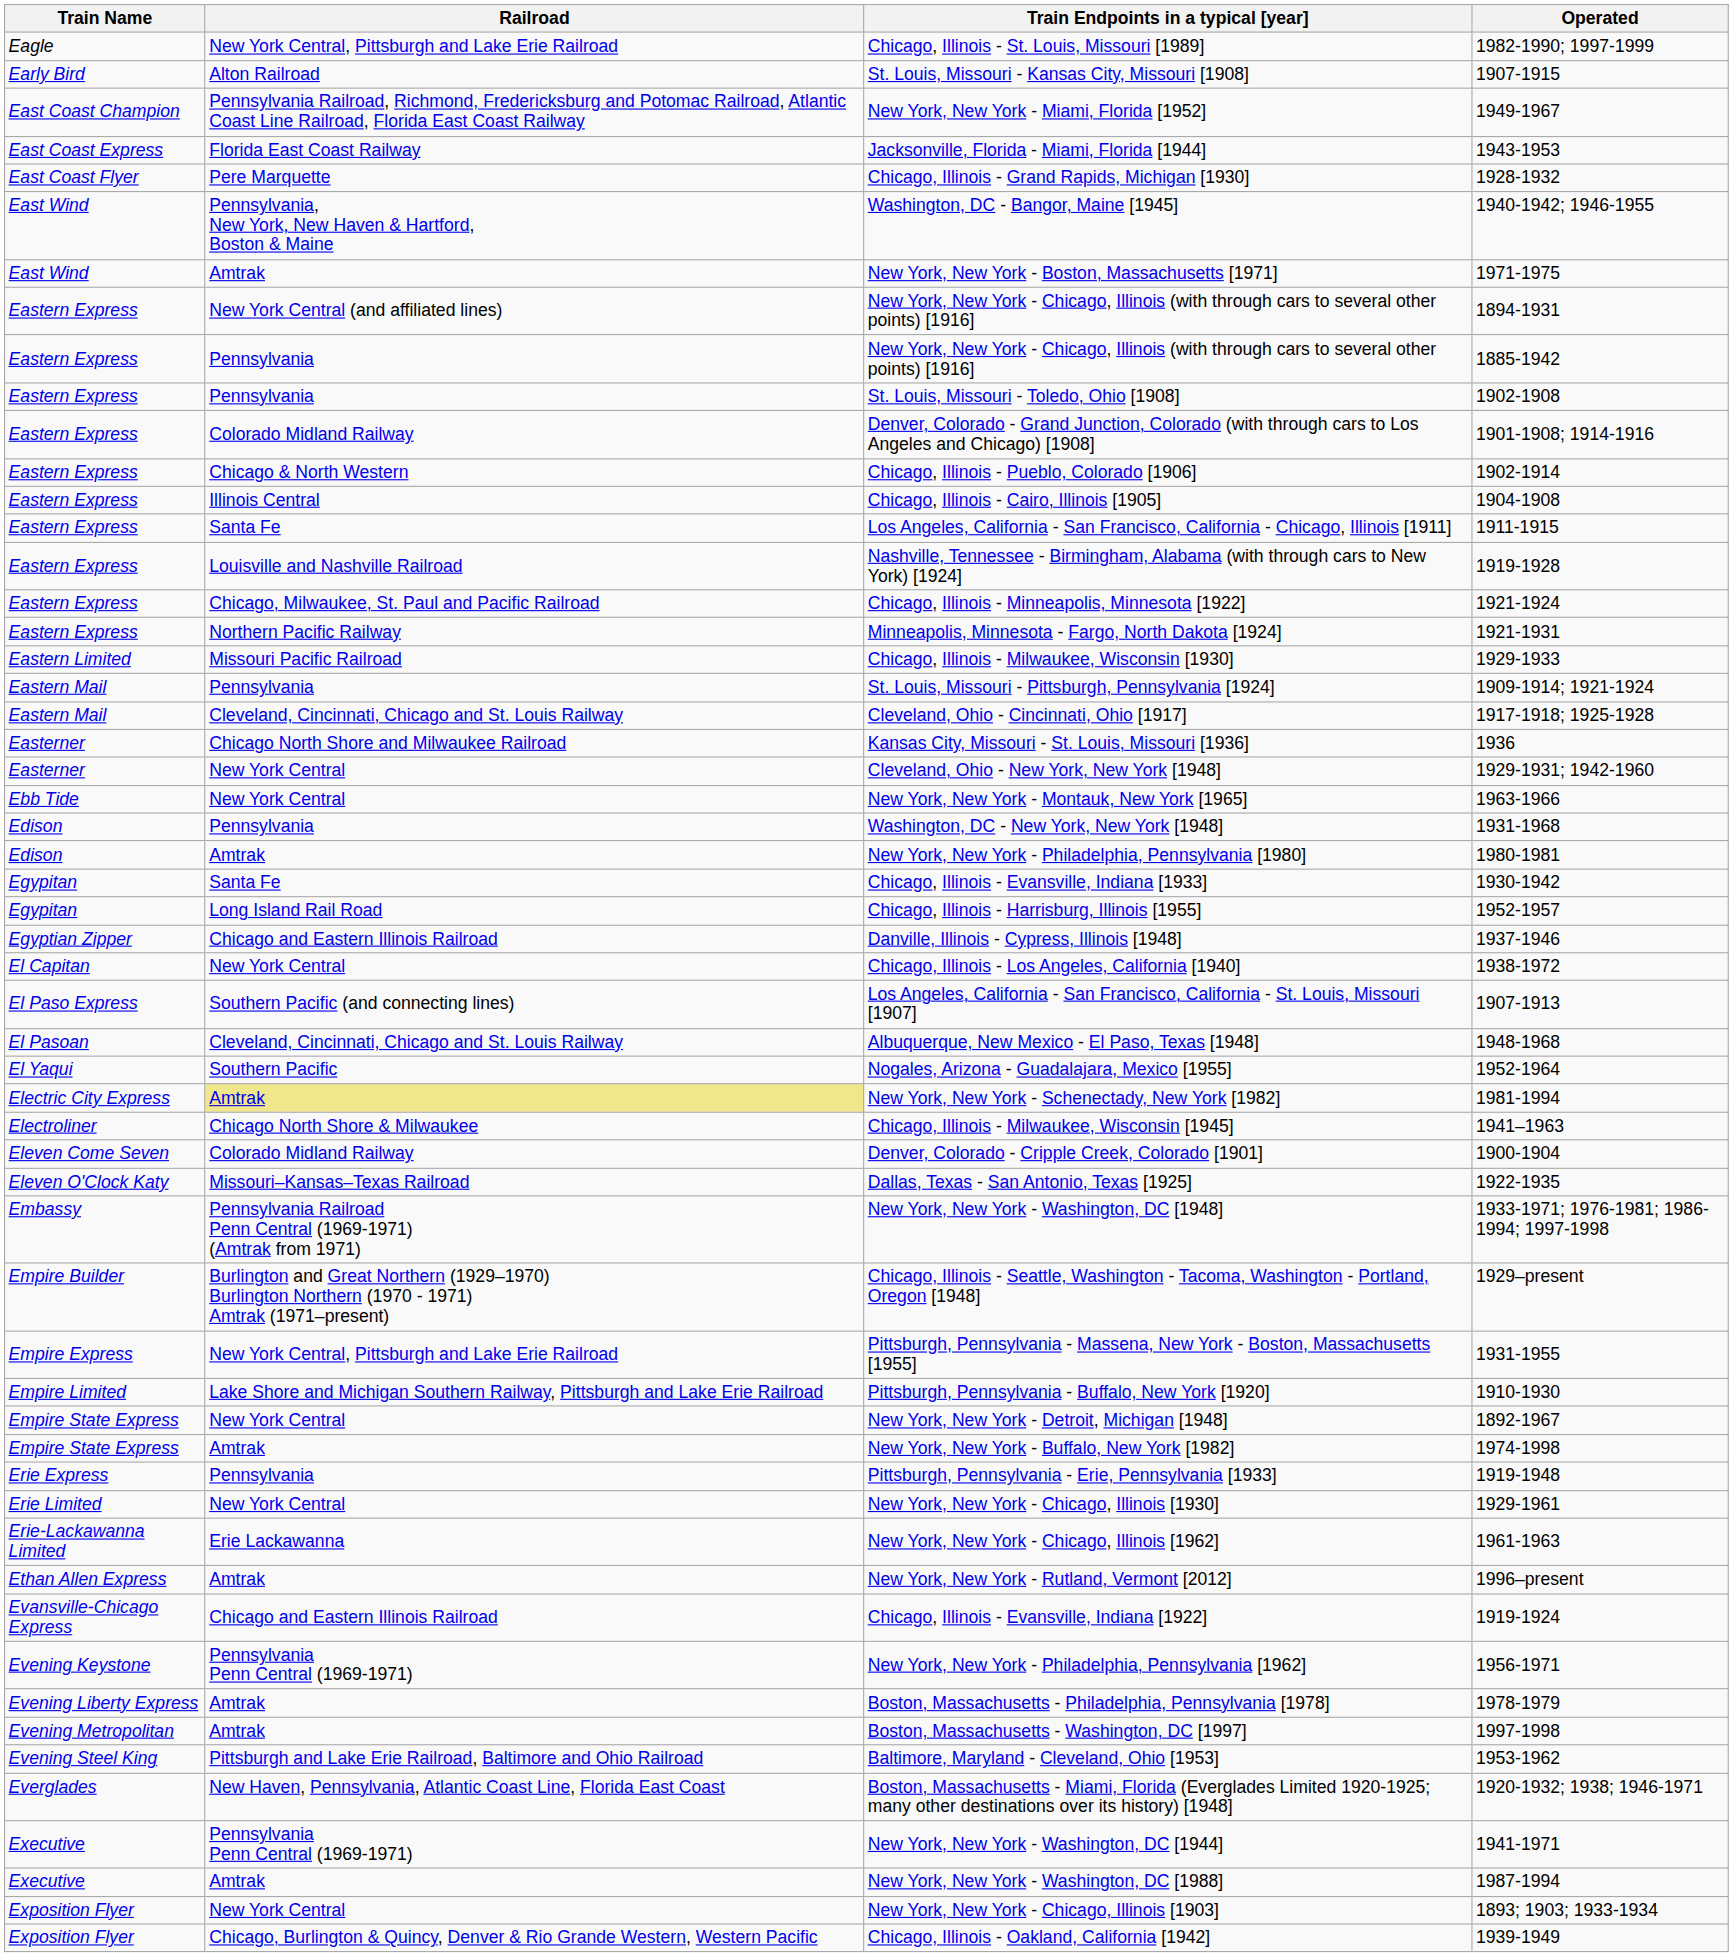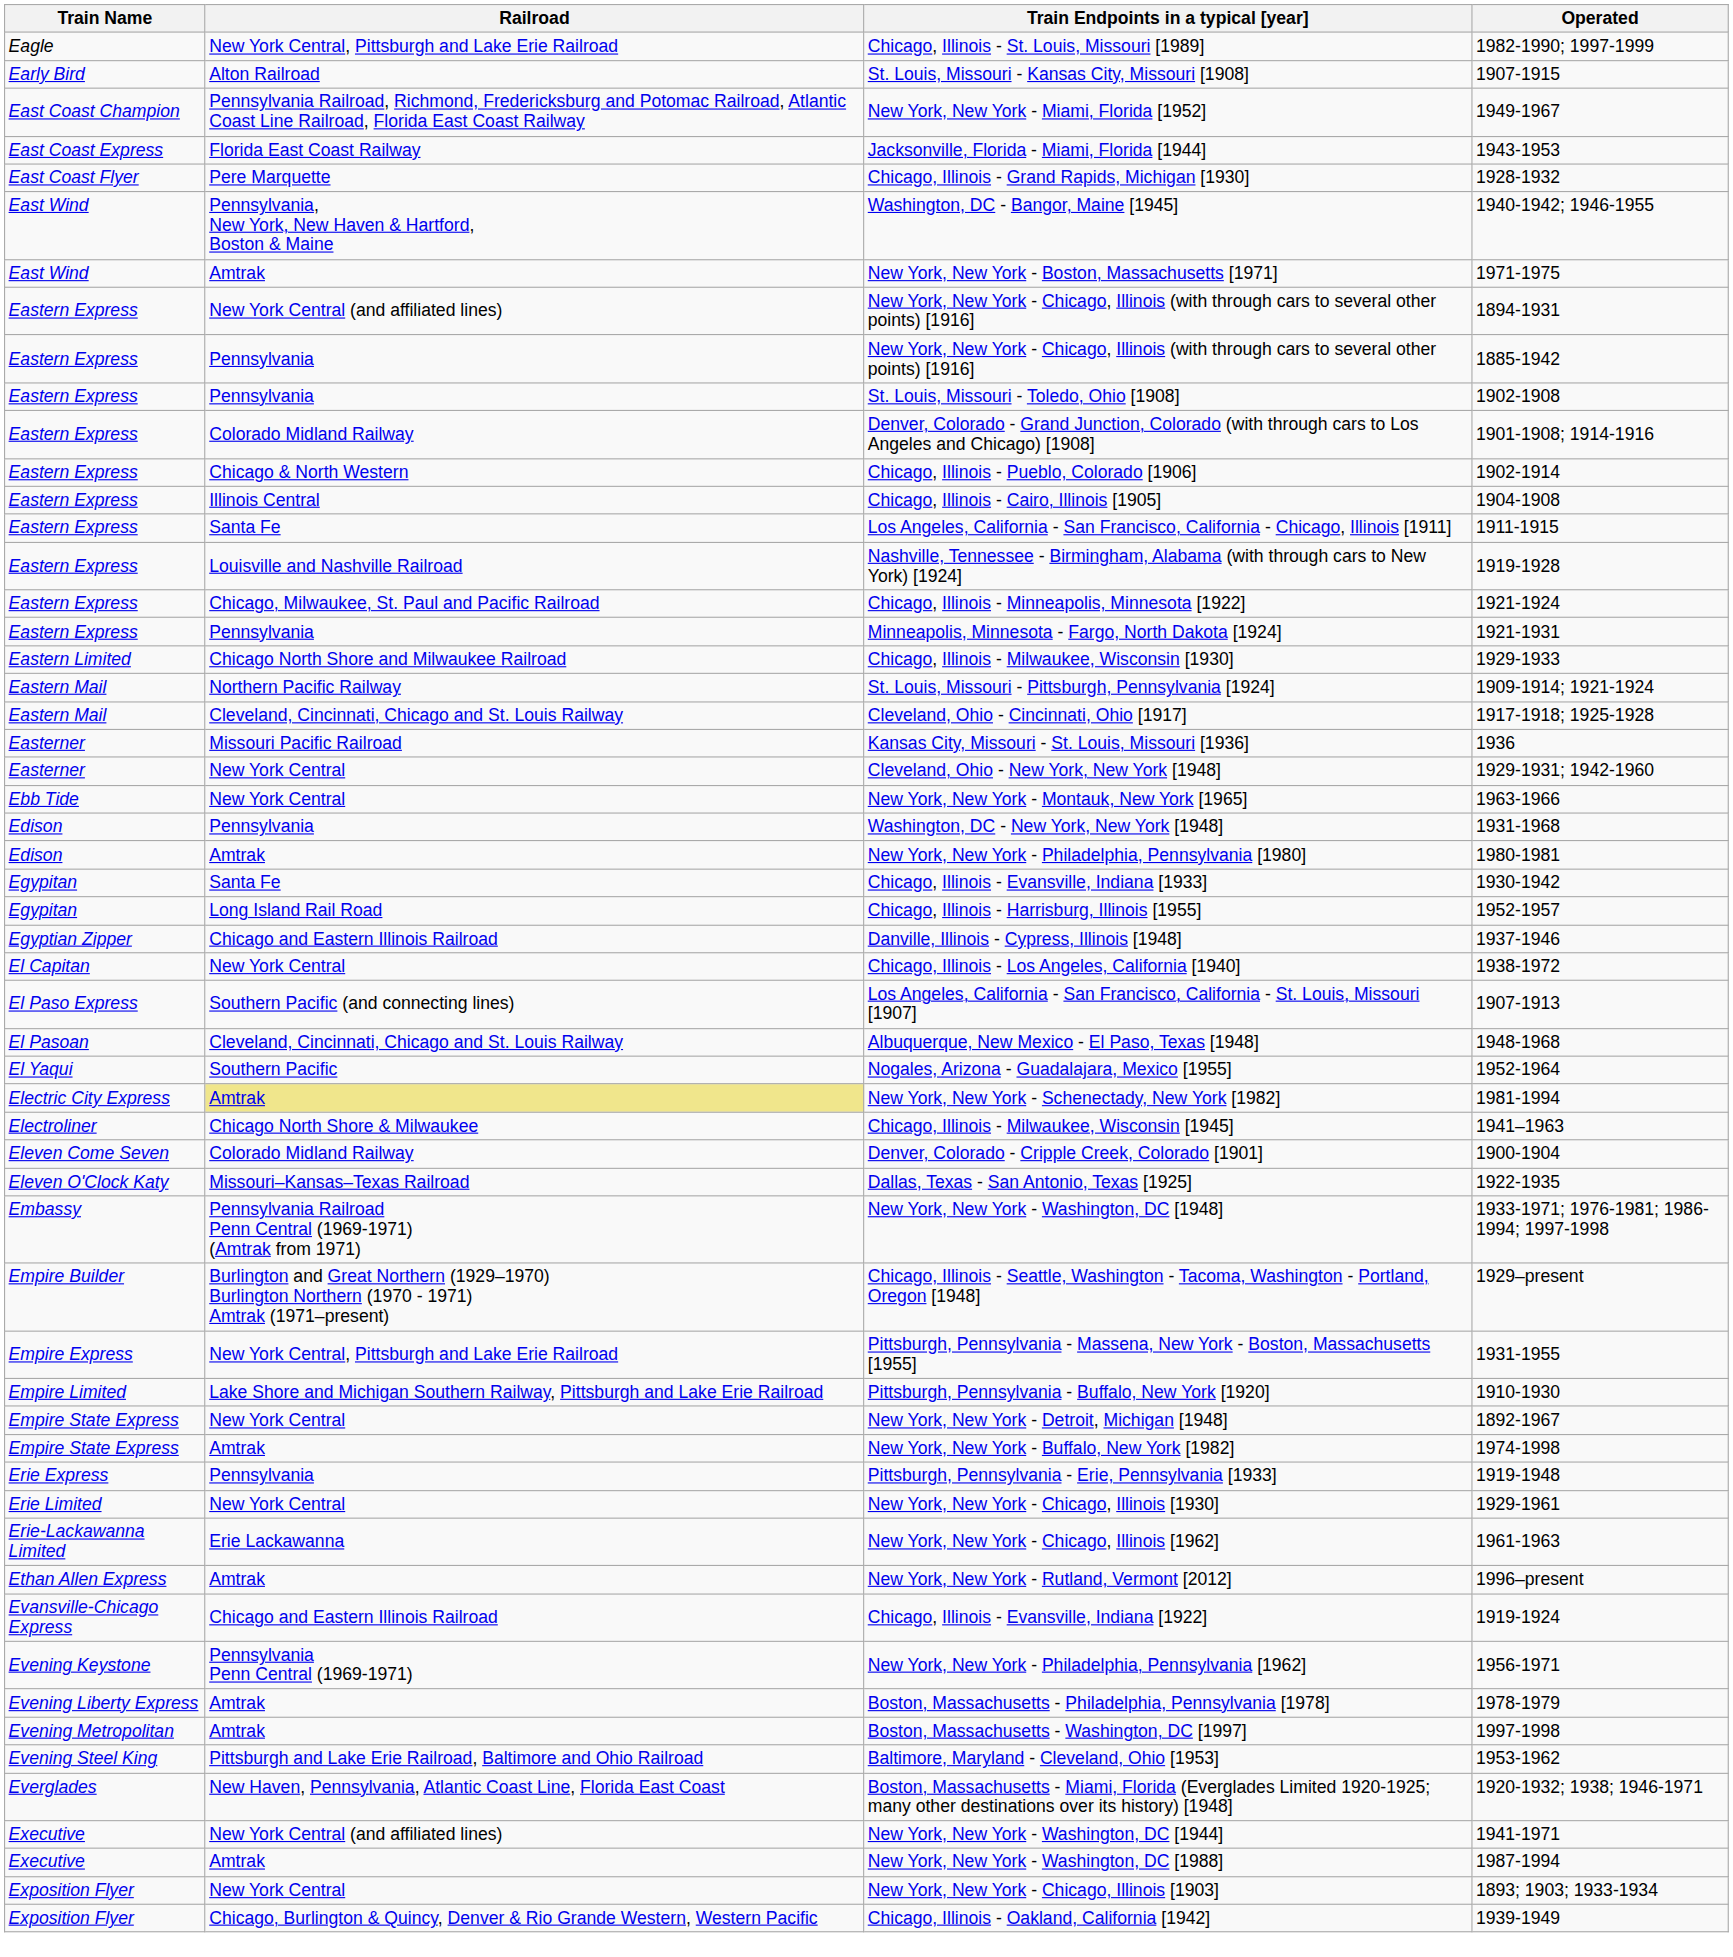Minneapolis, Minnesota - Fargo, North Dakota [1924] | Railroad: Northern Pacific Railway -> Pennsylvania
Chicago, Illinois - Milwaukee, Wisconsin [1930] | Railroad: Missouri Pacific Railroad -> Chicago North Shore and Milwaukee Railroad
St. Louis, Missouri - Pittsburgh, Pennsylvania [1924] | Railroad: Pennsylvania -> Northern Pacific Railway
Kansas City, Missouri - St. Louis, Missouri [1936] | Railroad: Chicago North Shore and Milwaukee Railroad -> Missouri Pacific Railroad
New York, New York - Washington, DC [1944] | Railroad: Pennsylvania Penn Central (1969-1971) -> New York Central (and affiliated lines)
